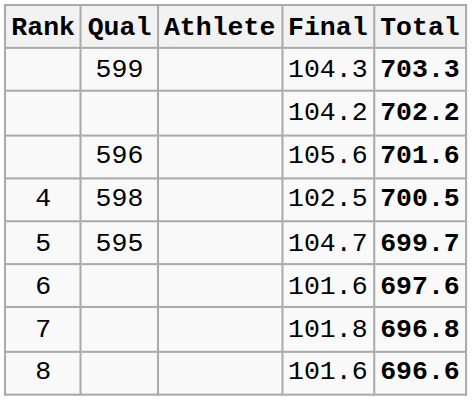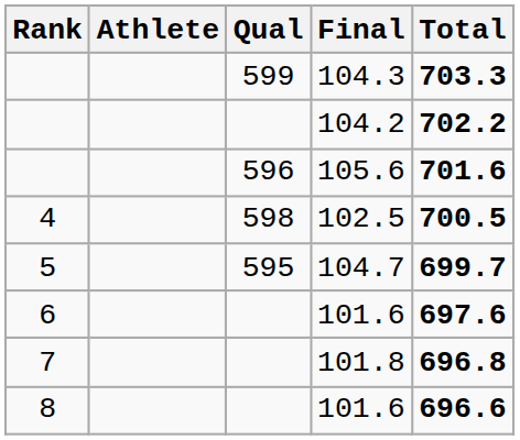columns swapped: Athlete <-> Qual
